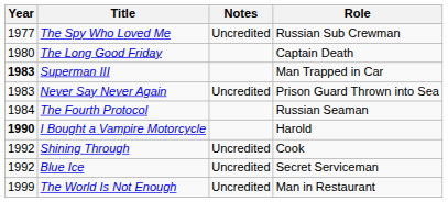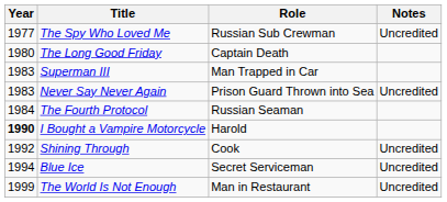columns swapped: Role <-> Notes
Superman III | Year: bold -> normal
Blue Ice | Year: 1992 -> 1994
